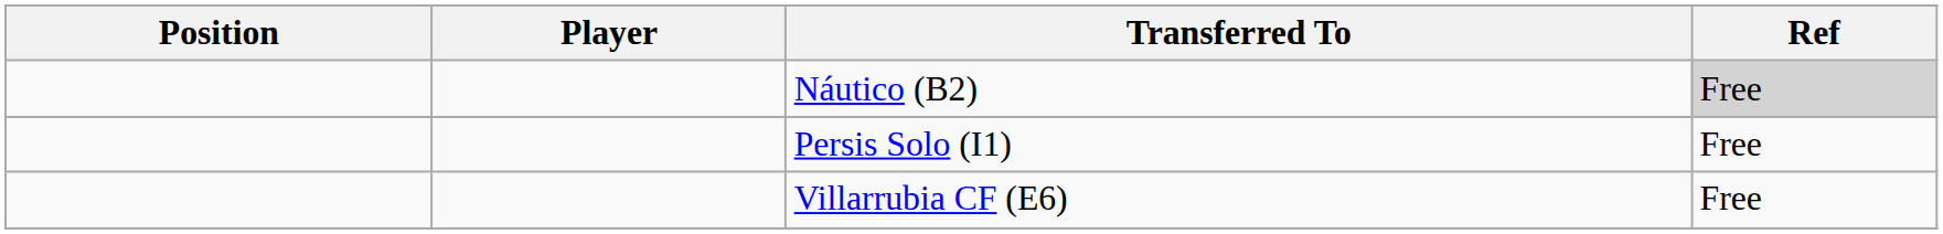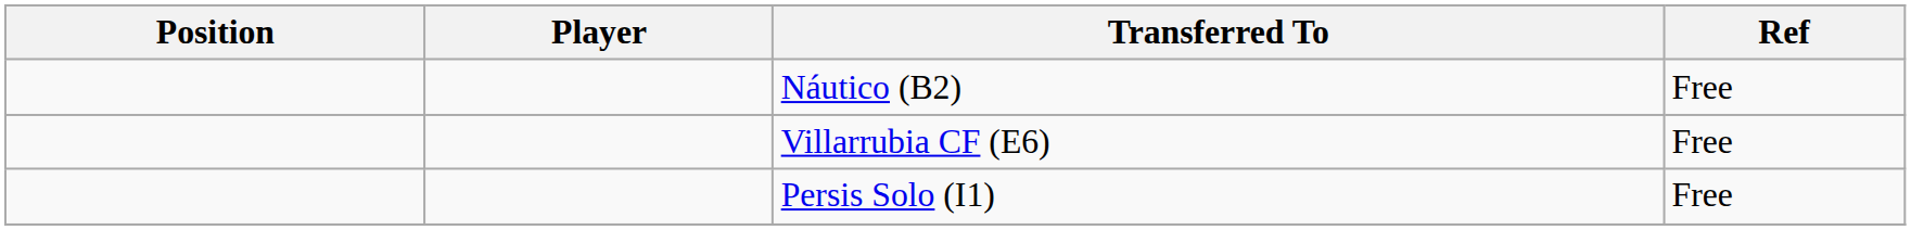Náutico (B2) | Ref: lightgrey background -> no background
rows swapped: Villarrubia CF (E6) <-> Persis Solo (I1)
